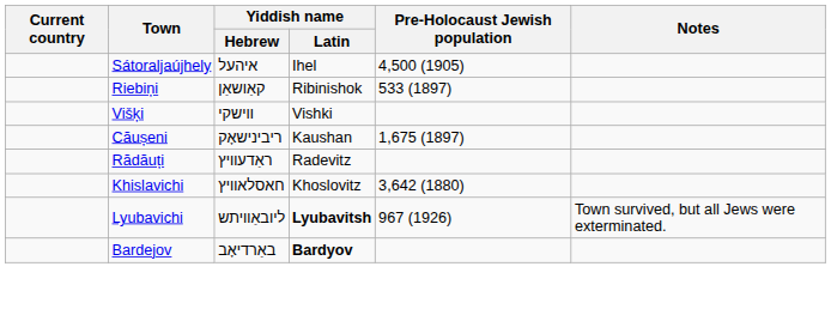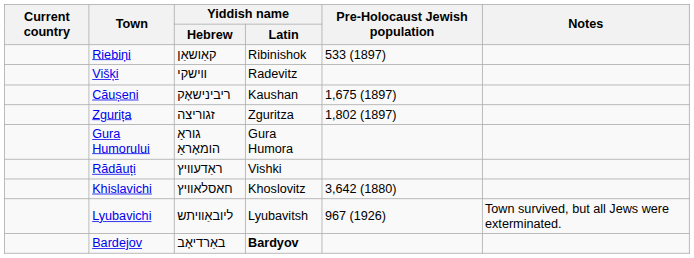- row: Sátoraljaújhely | איהעל | Ihel | 4,500 (1905)
Višķi | Yiddish name / Latin: Vishki -> Radevitz
+ row: Zgurița | זגוריצה | Zguritza | 1,802 (1897)
+ row: Gura Humorului | גוראַ הומאָראַ | Gura Humora
Rădăuți | Yiddish name / Latin: Radevitz -> Vishki
Lyubavichi | Yiddish name / Latin: bold -> normal
